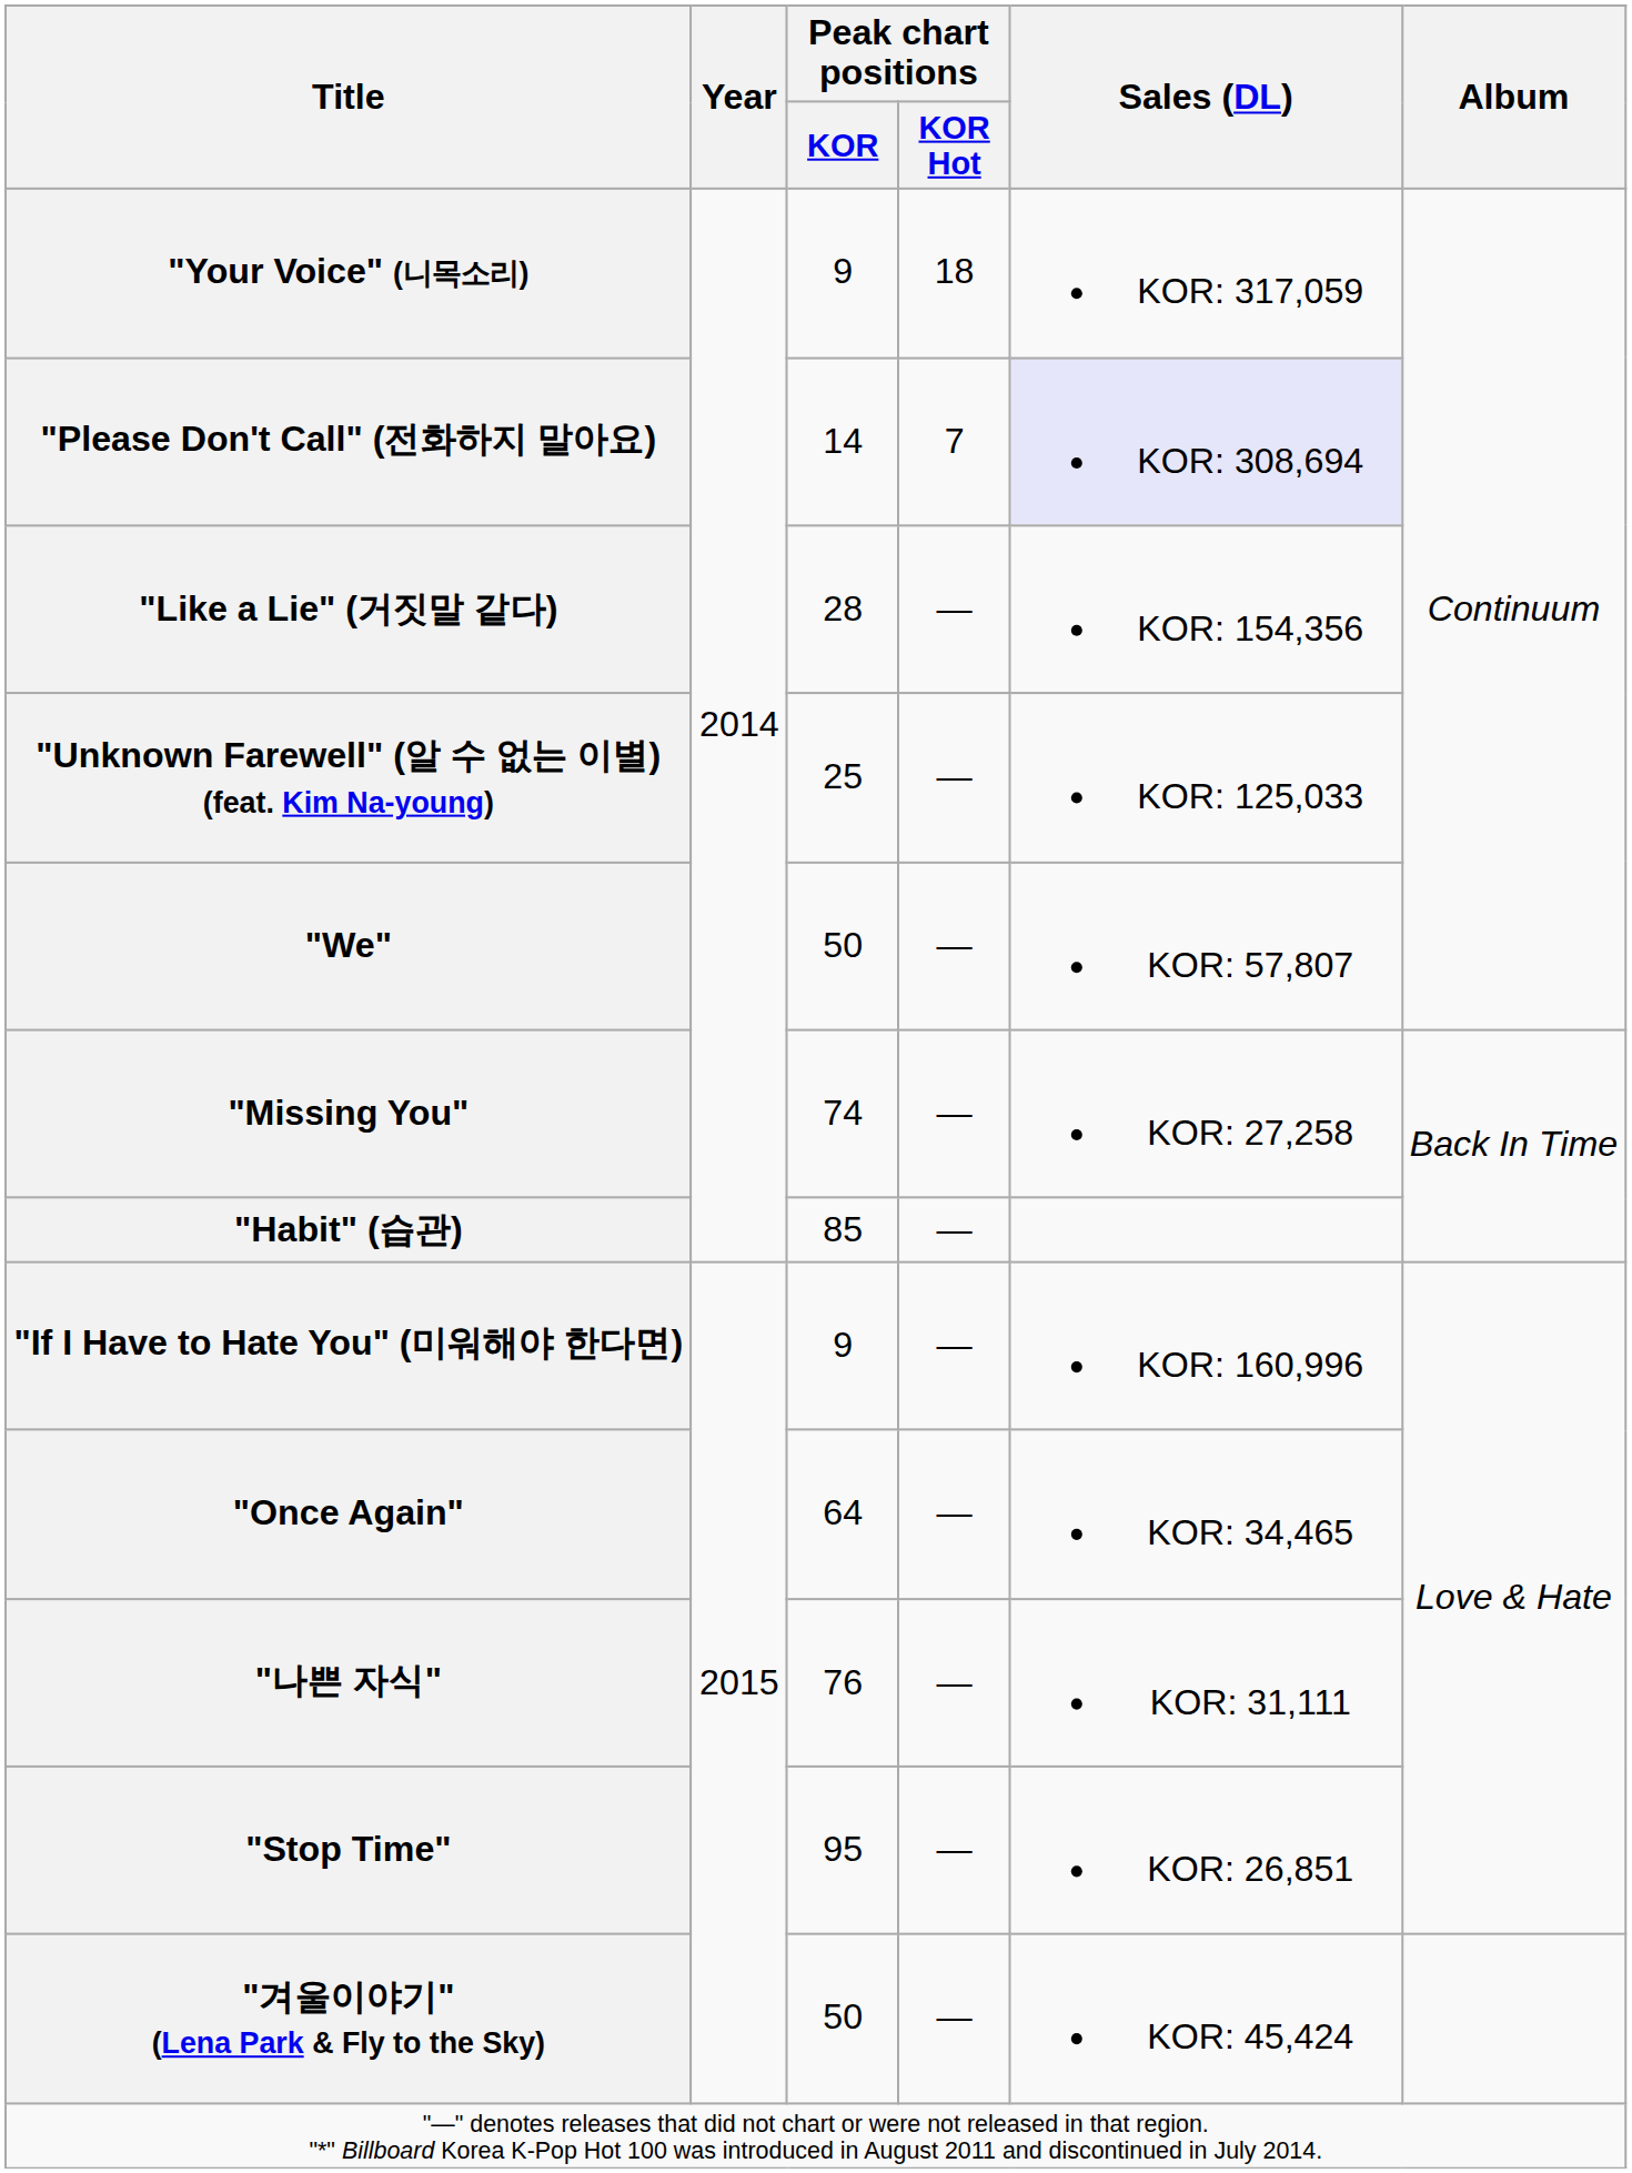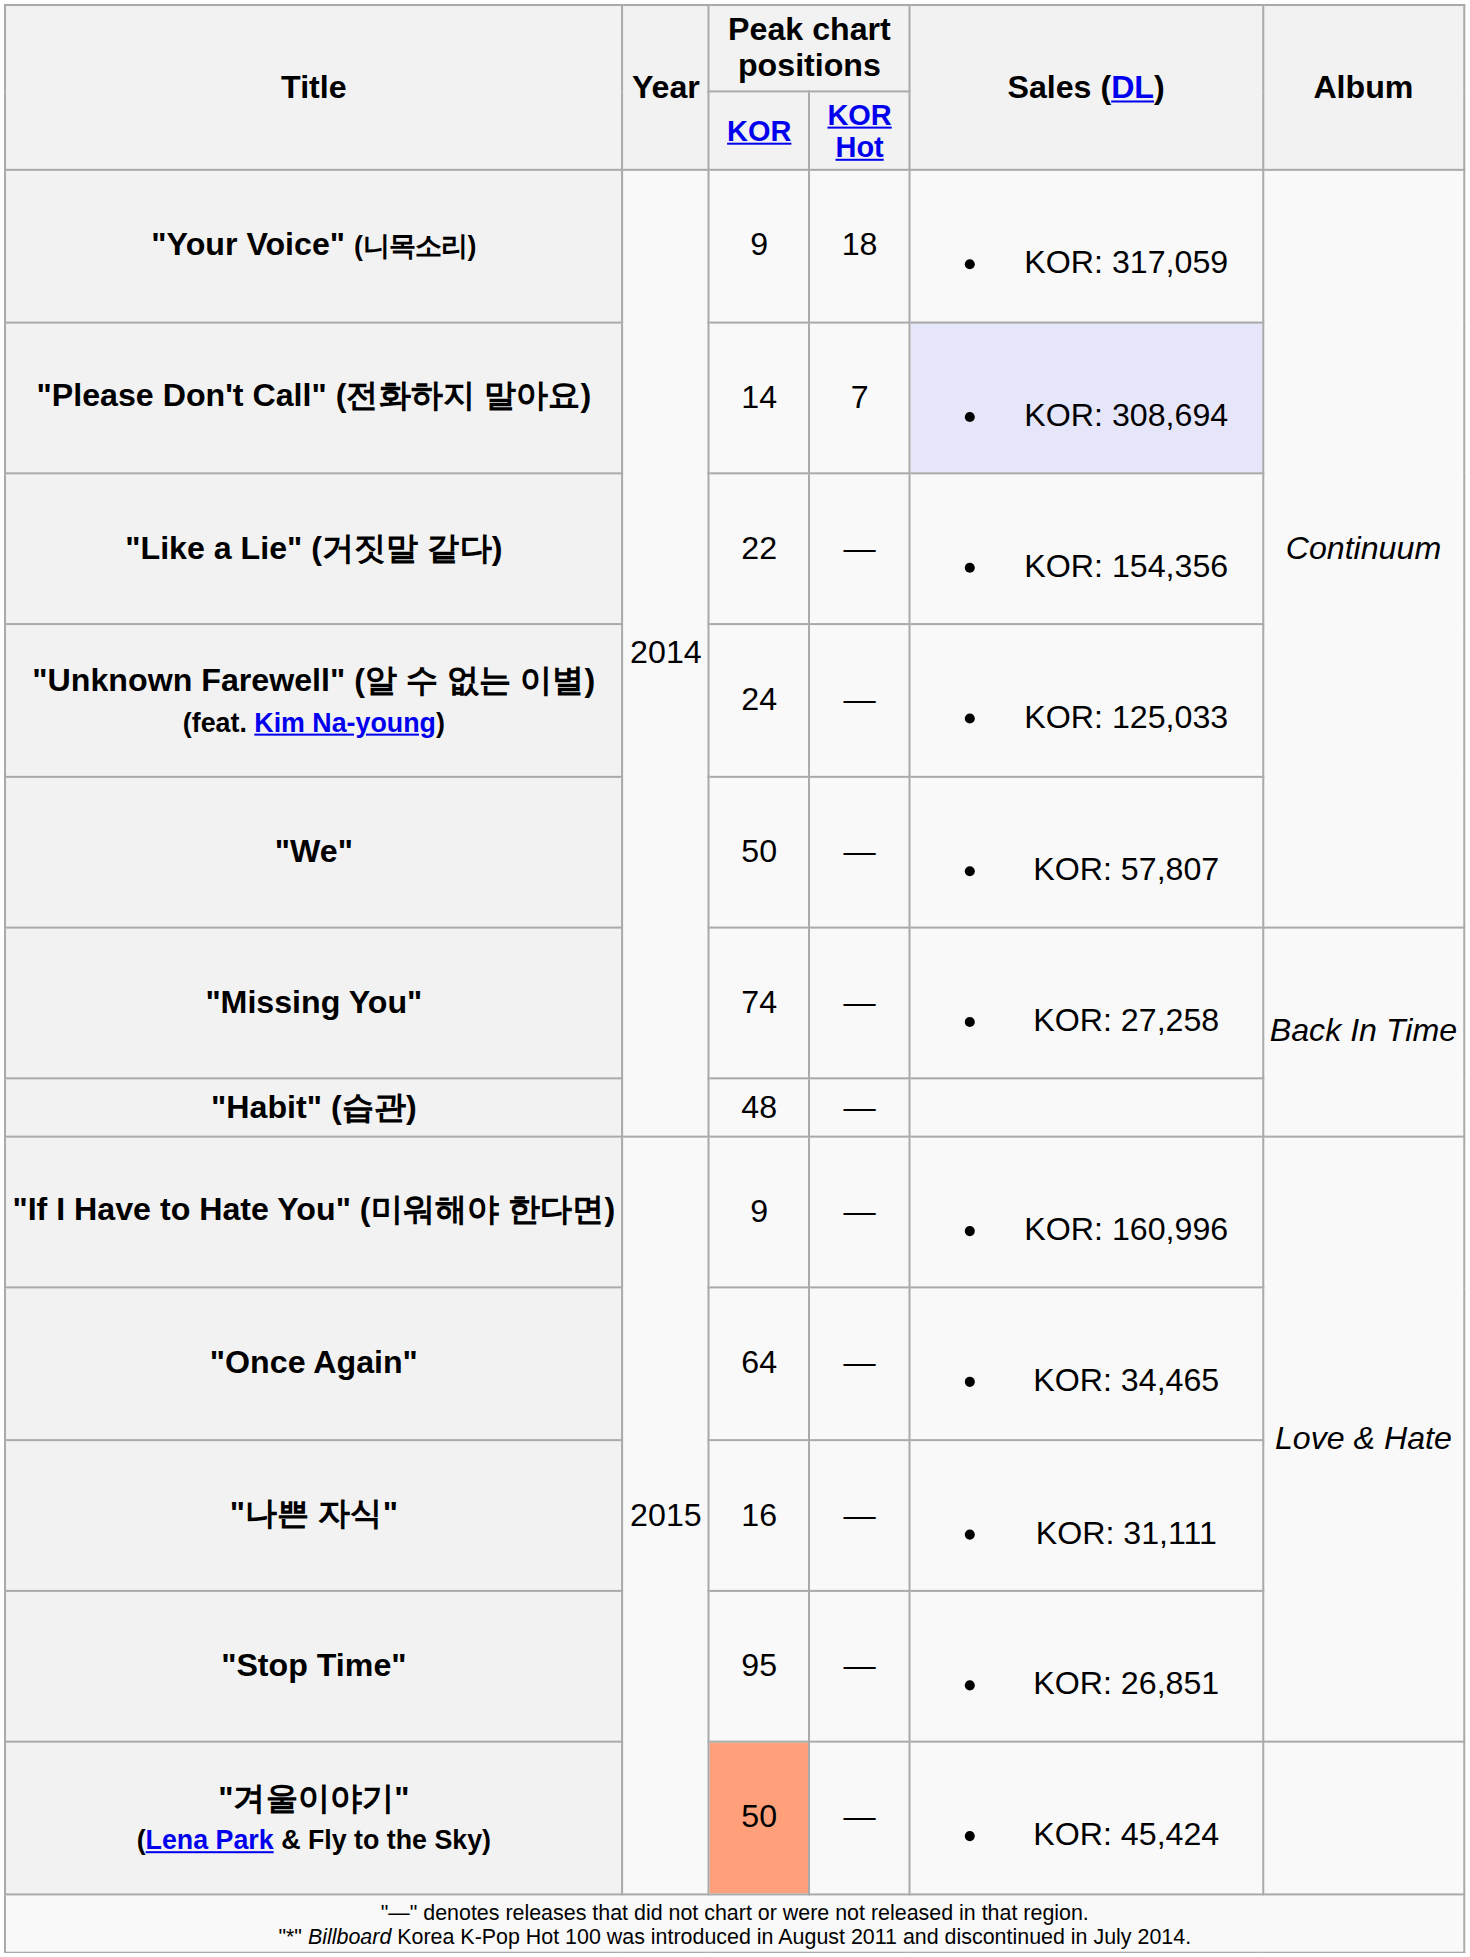"Like a Lie" (거짓말 같다) | Peak chart positions / KOR: 28 -> 22
"Unknown Farewell" (알 수 없는 이별) (feat. Kim Na-young) | Peak chart positions / KOR: 25 -> 24
"Habit" (습관) | Peak chart positions / KOR: 85 -> 48
"나쁜 자식" | Peak chart positions / KOR: 76 -> 16
"겨울이야기" (Lena Park & Fly to the Sky) | Peak chart positions / KOR: no background -> lightsalmon background
